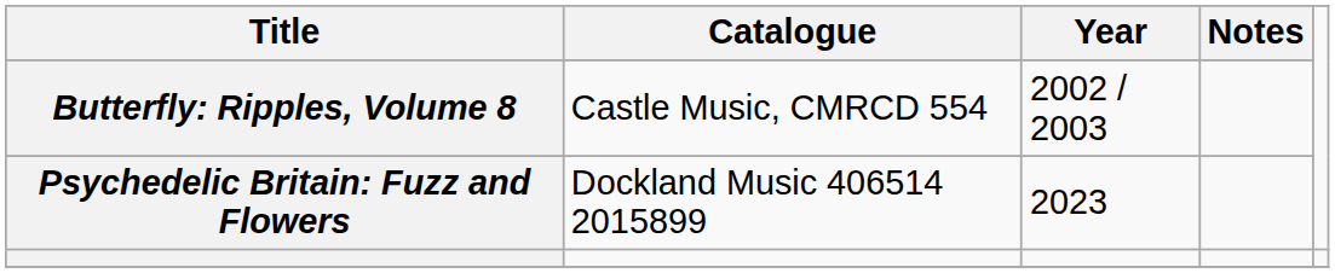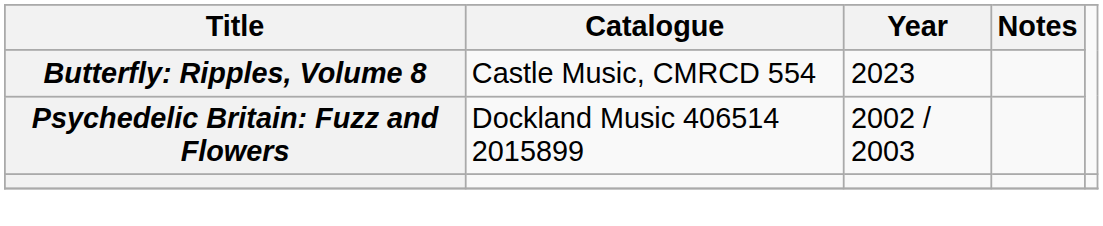Butterfly: Ripples, Volume 8 | Year: 2002 / 2003 -> 2023
Psychedelic Britain: Fuzz and Flowers | Year: 2023 -> 2002 / 2003
